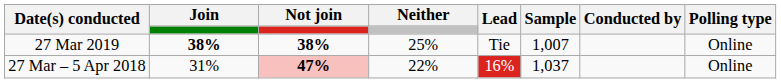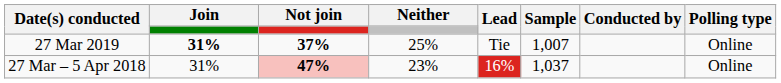27 Mar 2019 | Join: 38% -> 31%
27 Mar 2019 | Not join: 38% -> 37%
27 Mar – 5 Apr 2018 | Neither: 22% -> 23%
